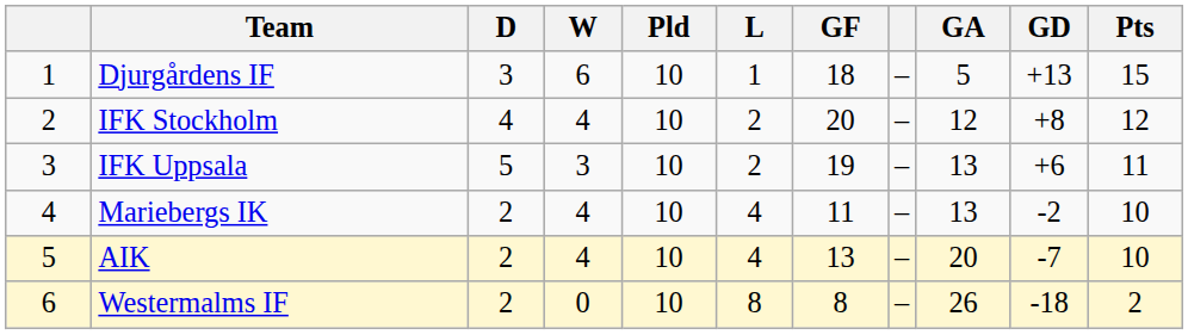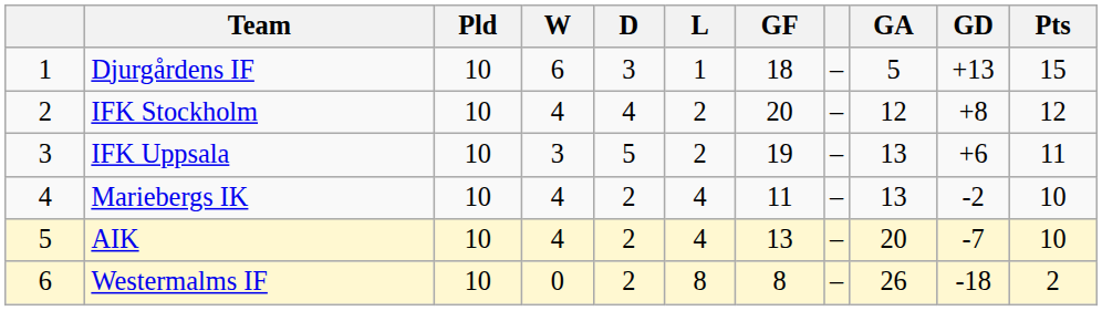columns swapped: Pld <-> D
